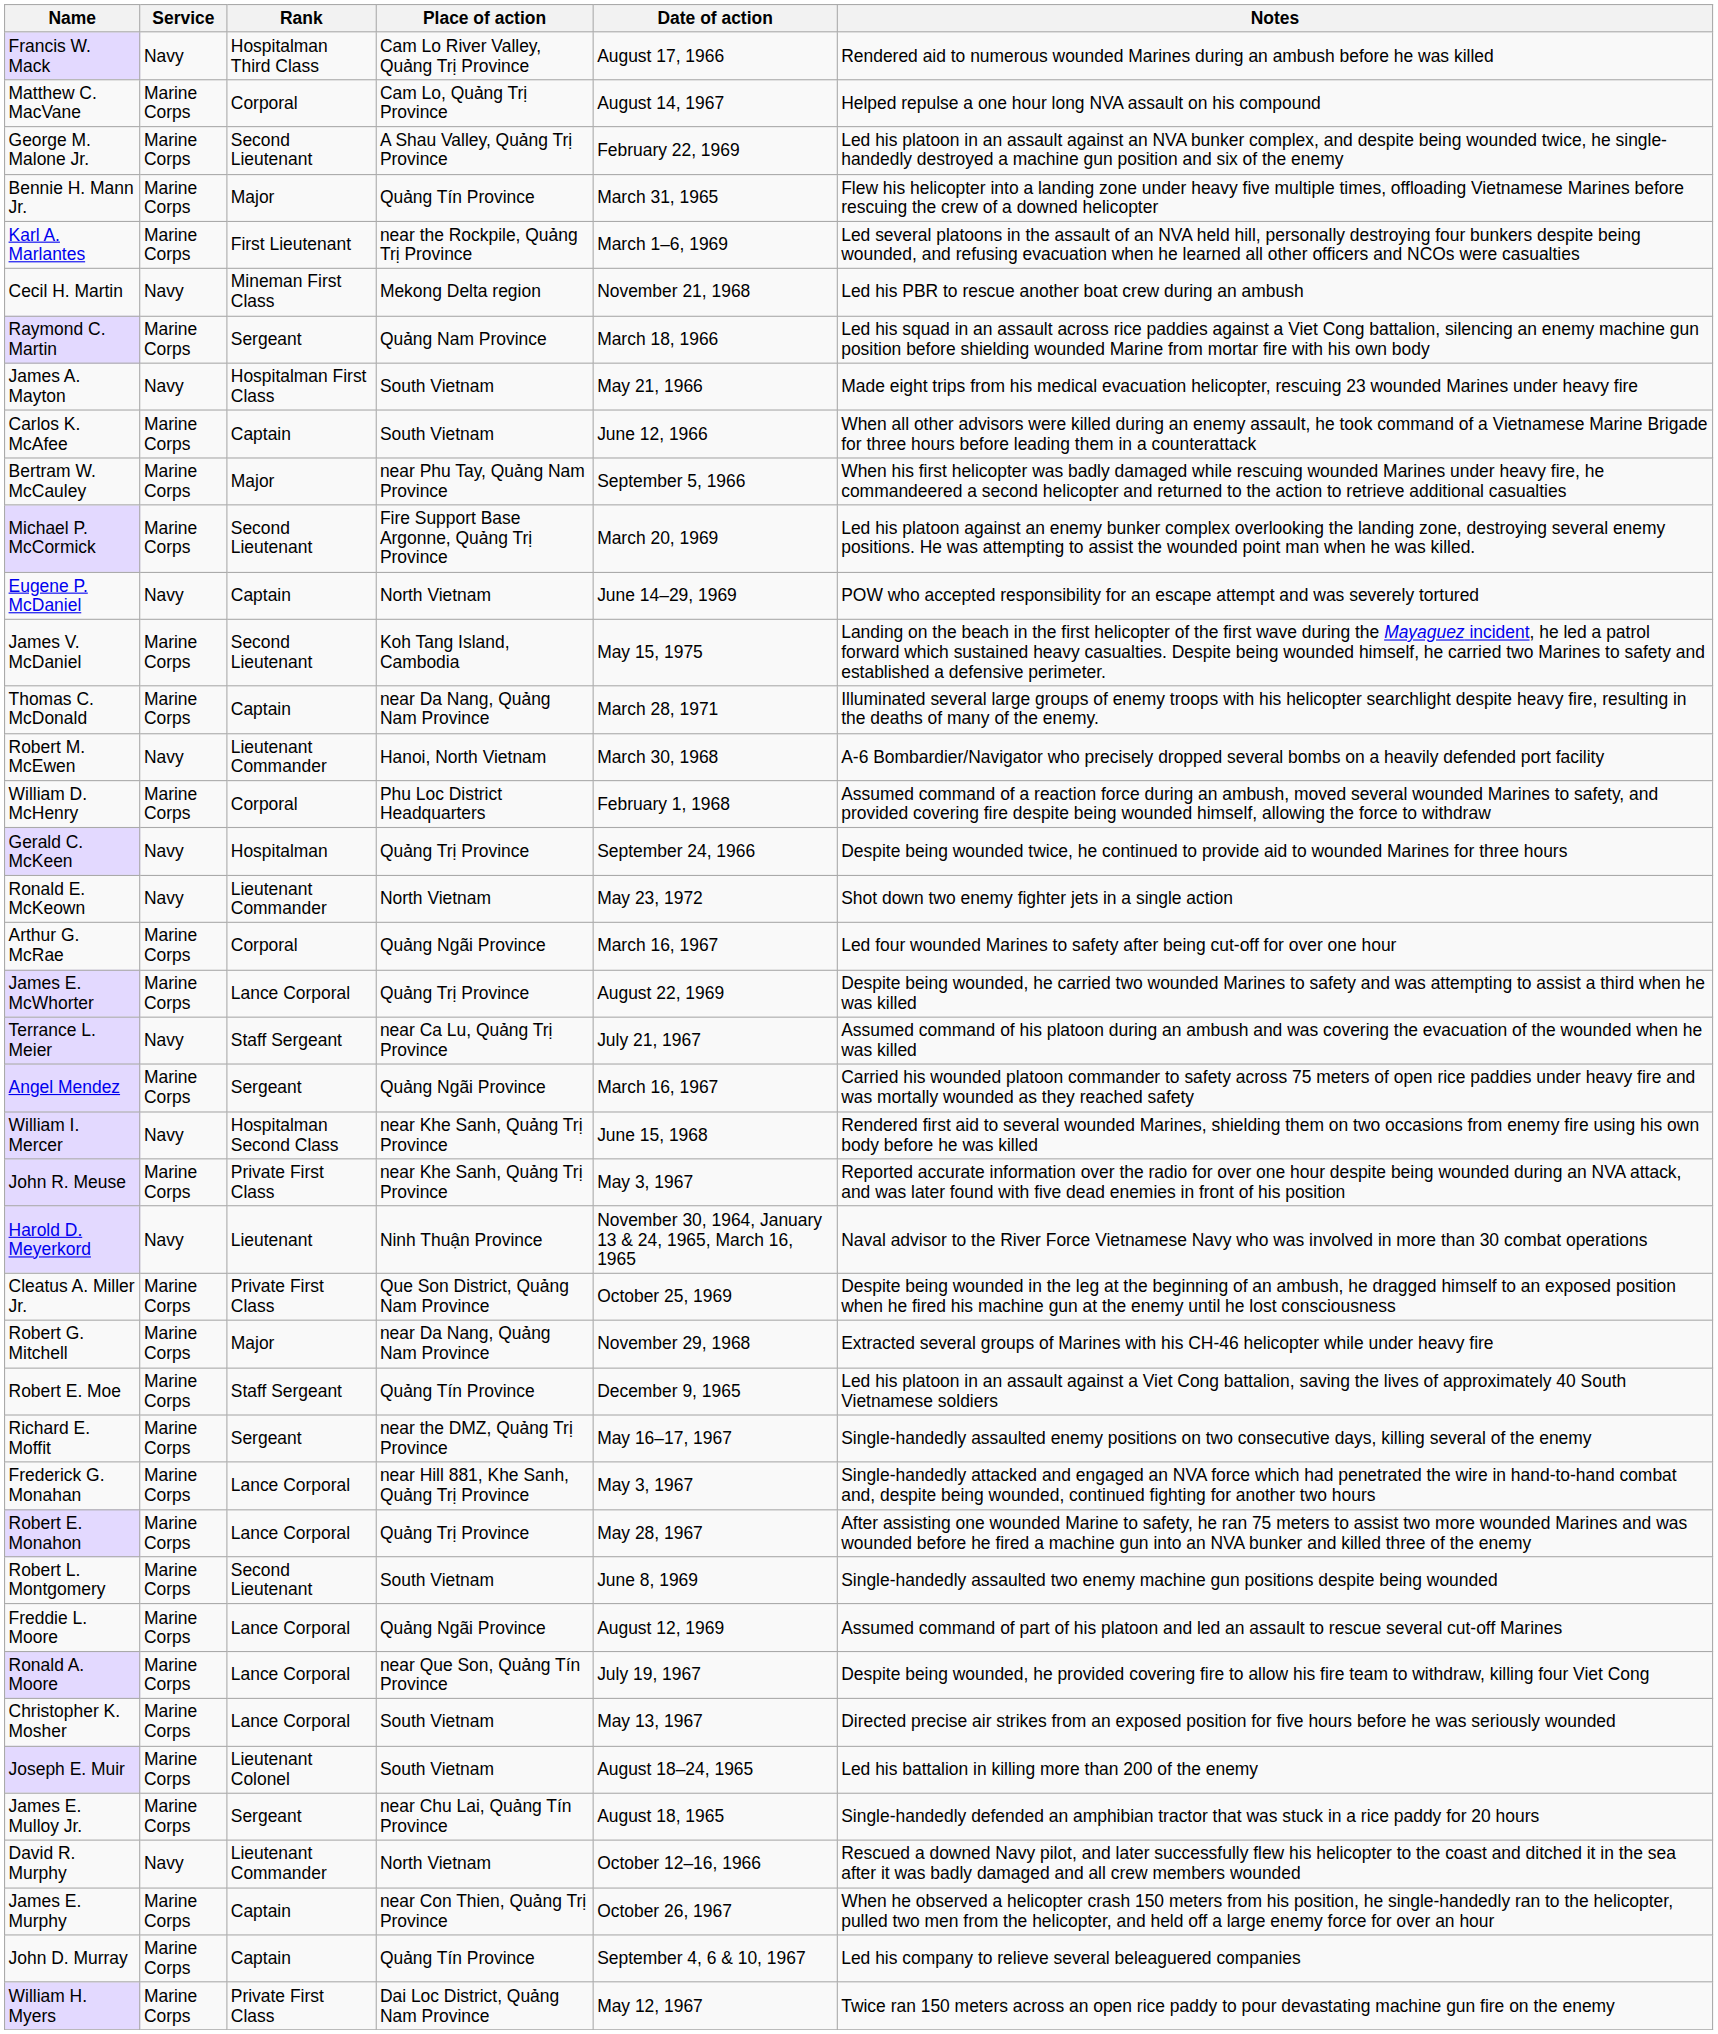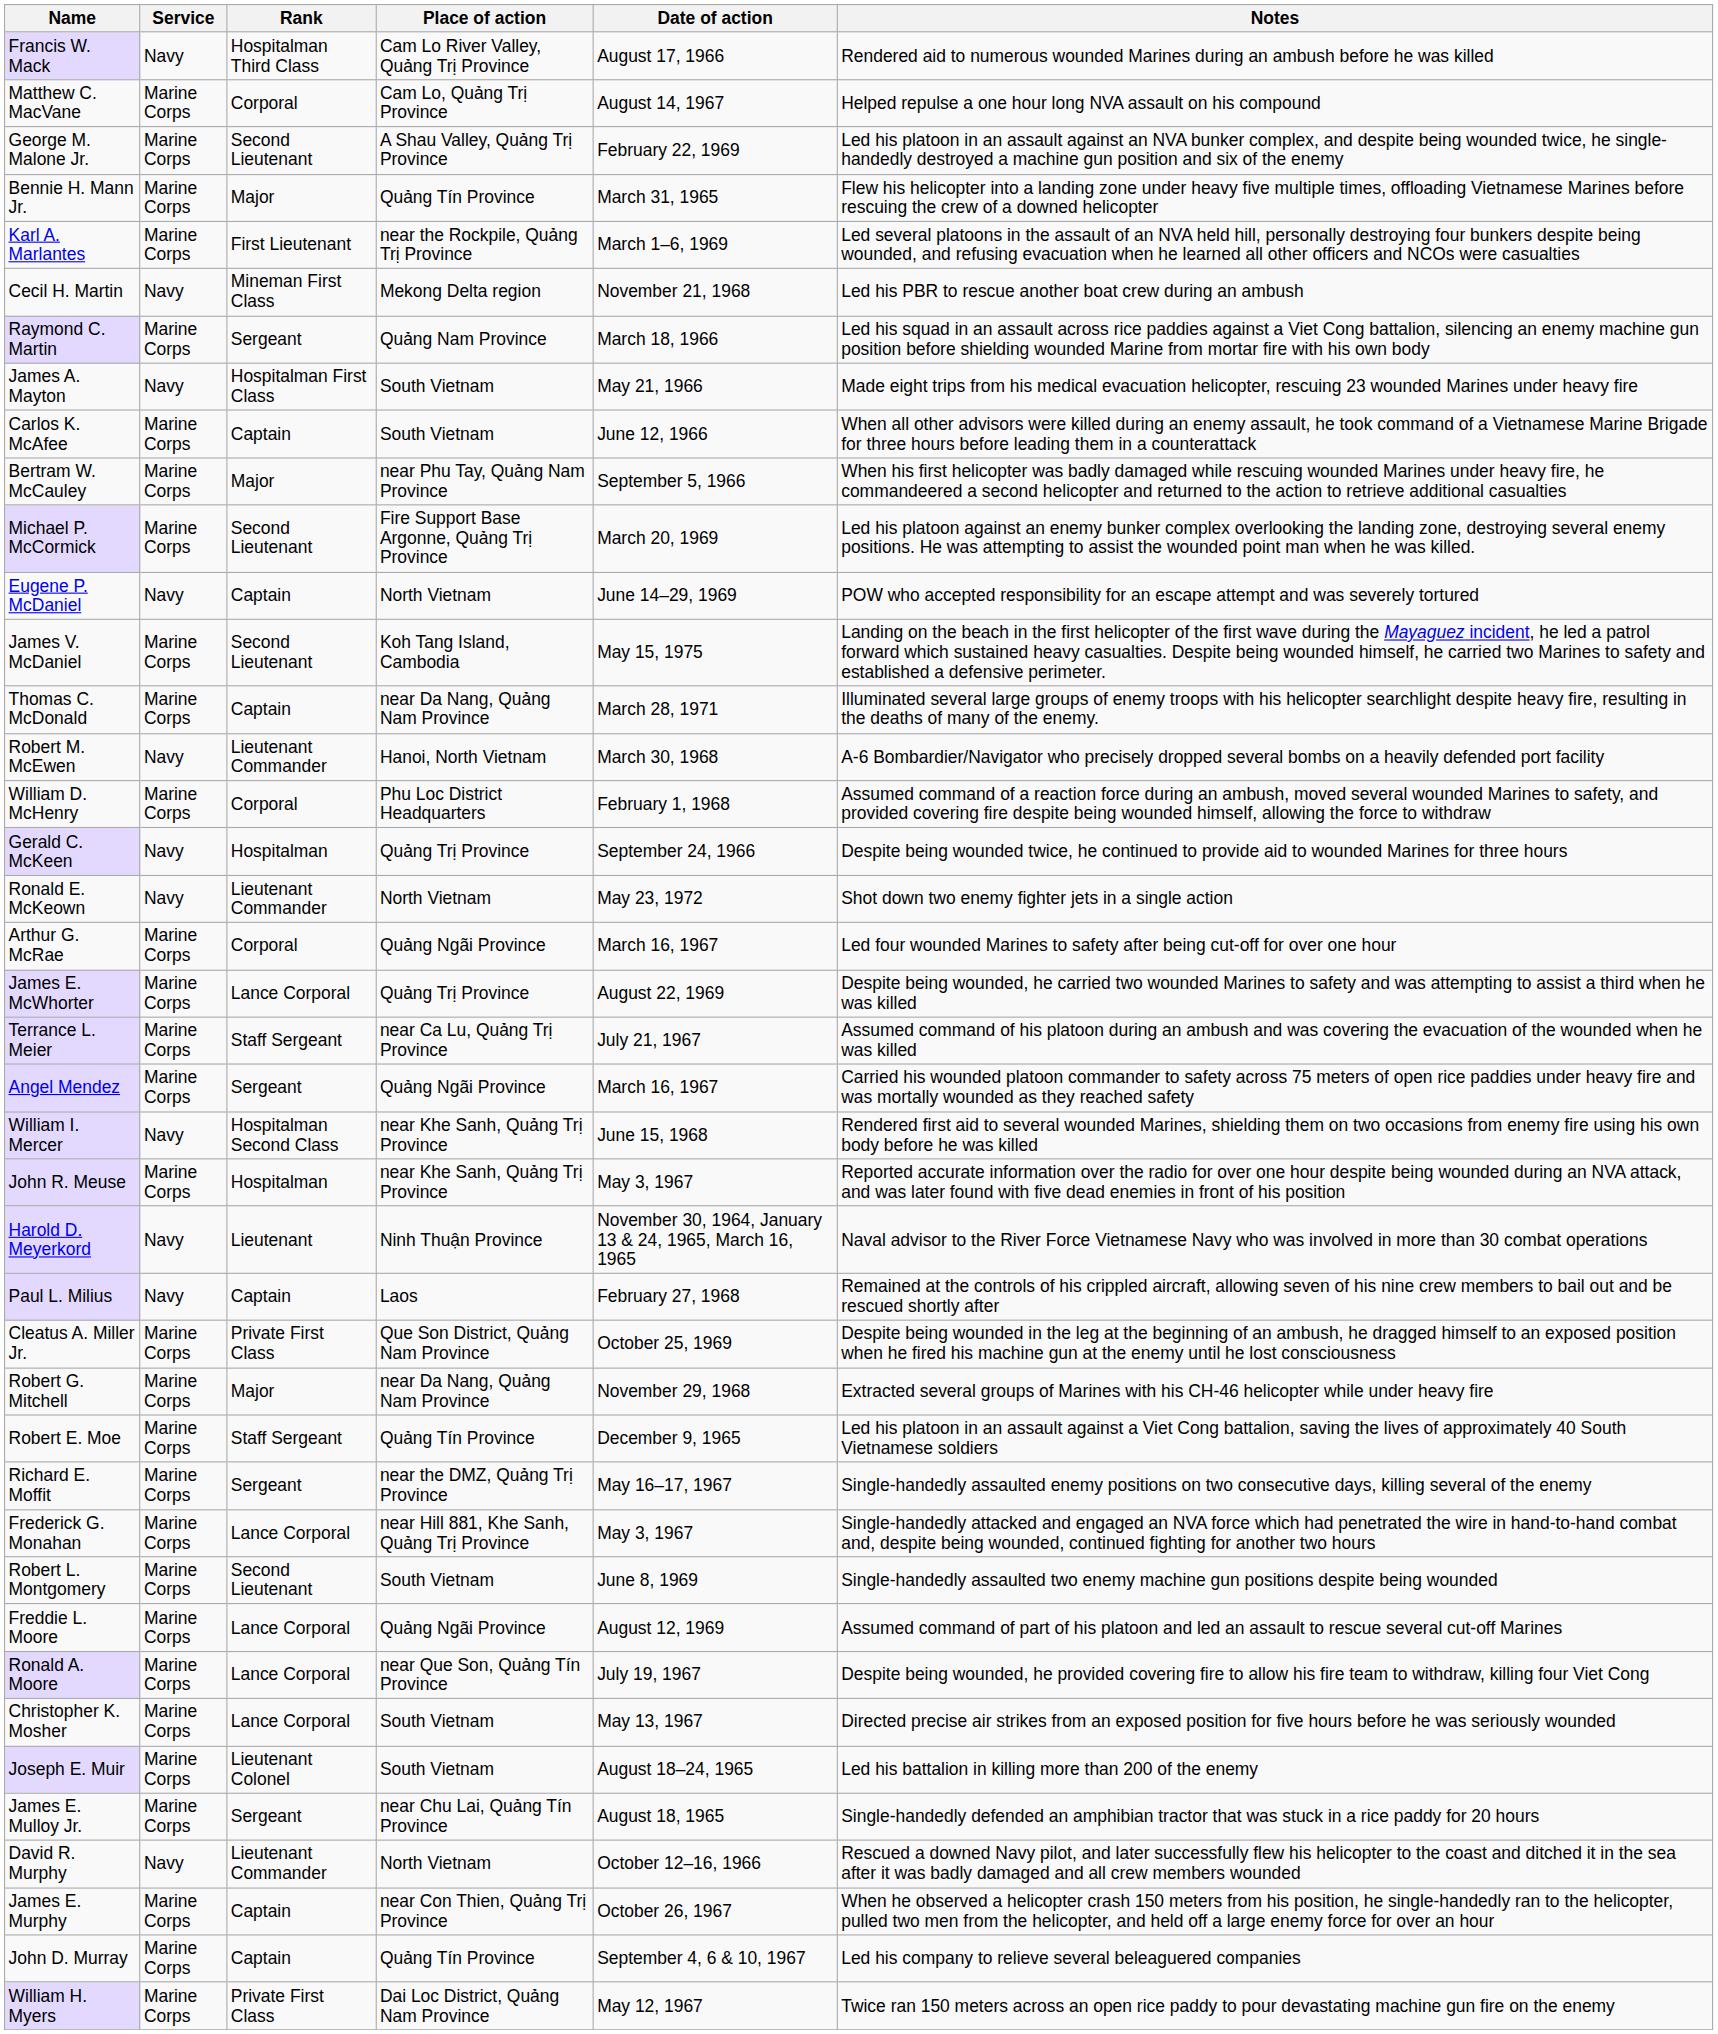Terrance L. Meier | Service: Navy -> Marine Corps
John R. Meuse | Rank: Private First Class -> Hospitalman
+ row: Paul L. Milius | Navy | Captain | Laos | February 27, 1968 | Remained at the controls of his crippled aircraft, allowing seven of his nine crew members to bail out and be rescued shortly after
- row: Robert E. Monahon | Marine Corps | Lance Corporal | Quảng Trị Province | May 28, 1967 | After assisting one wounded Marine to safety, he ran 75 meters to assist two more wounded Marines and was wounded before he fired a machine gun into an NVA bunker and killed three of the enemy
